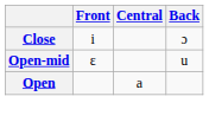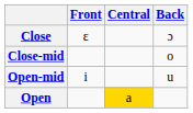Close | Front: i -> ɛ
+ row: Close-mid | o
Open-mid | Front: ɛ -> i
Open | Central: no background -> gold background
